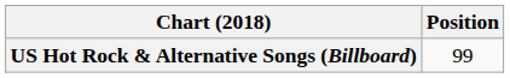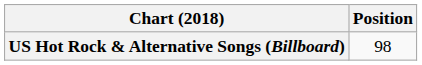US Hot Rock & Alternative Songs (Billboard) | Position: 99 -> 98
